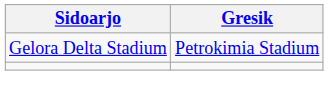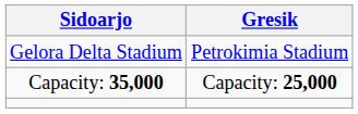+ row: Capacity: 35,000 | Capacity: 25,000
